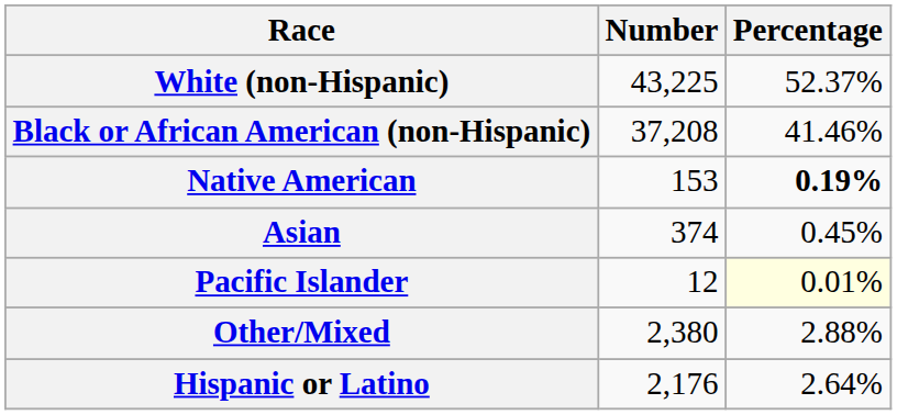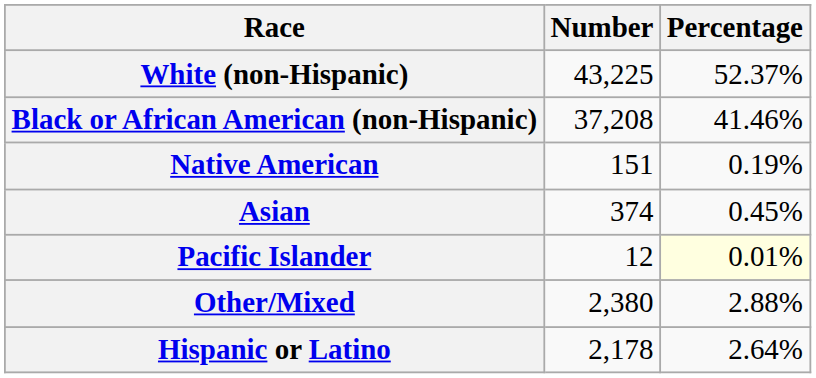Native American | Number: 153 -> 151
Native American | Percentage: bold -> normal
Hispanic or Latino | Number: 2,176 -> 2,178
